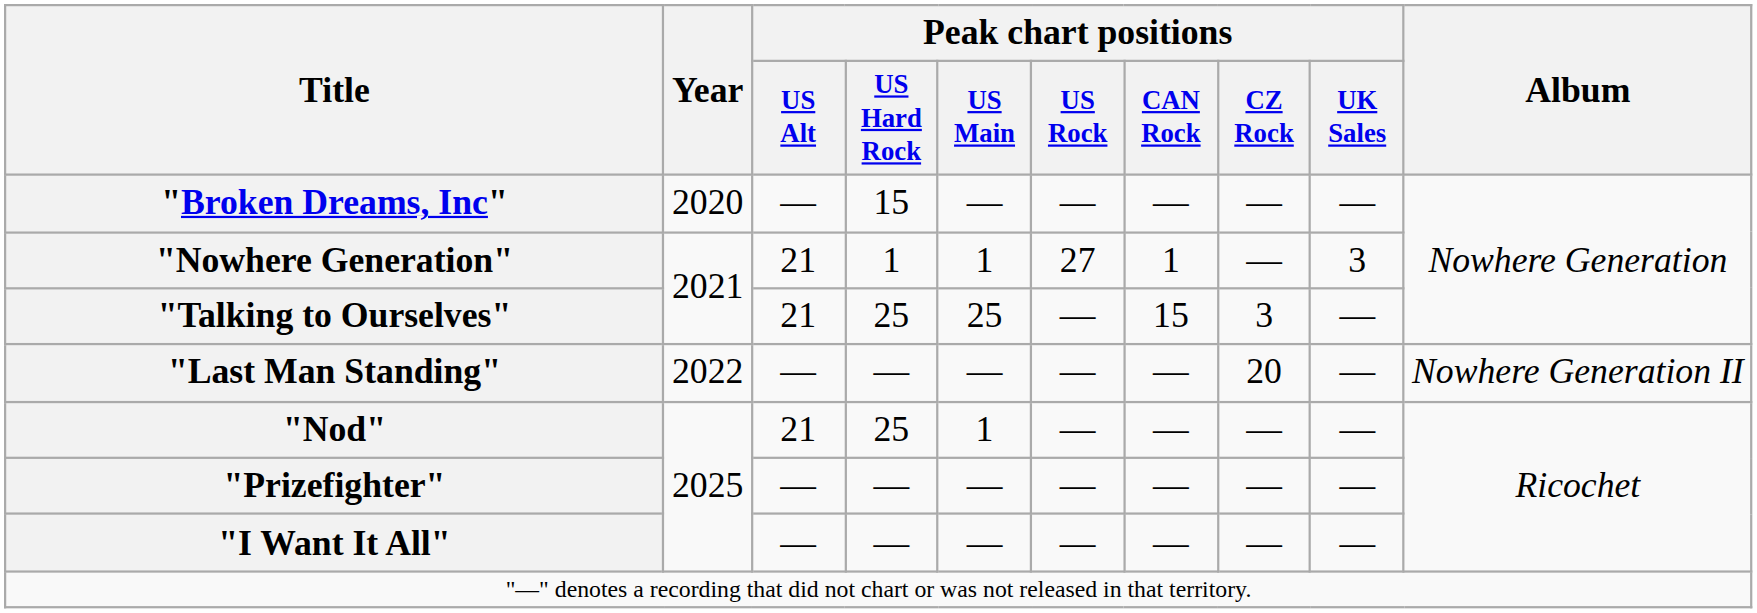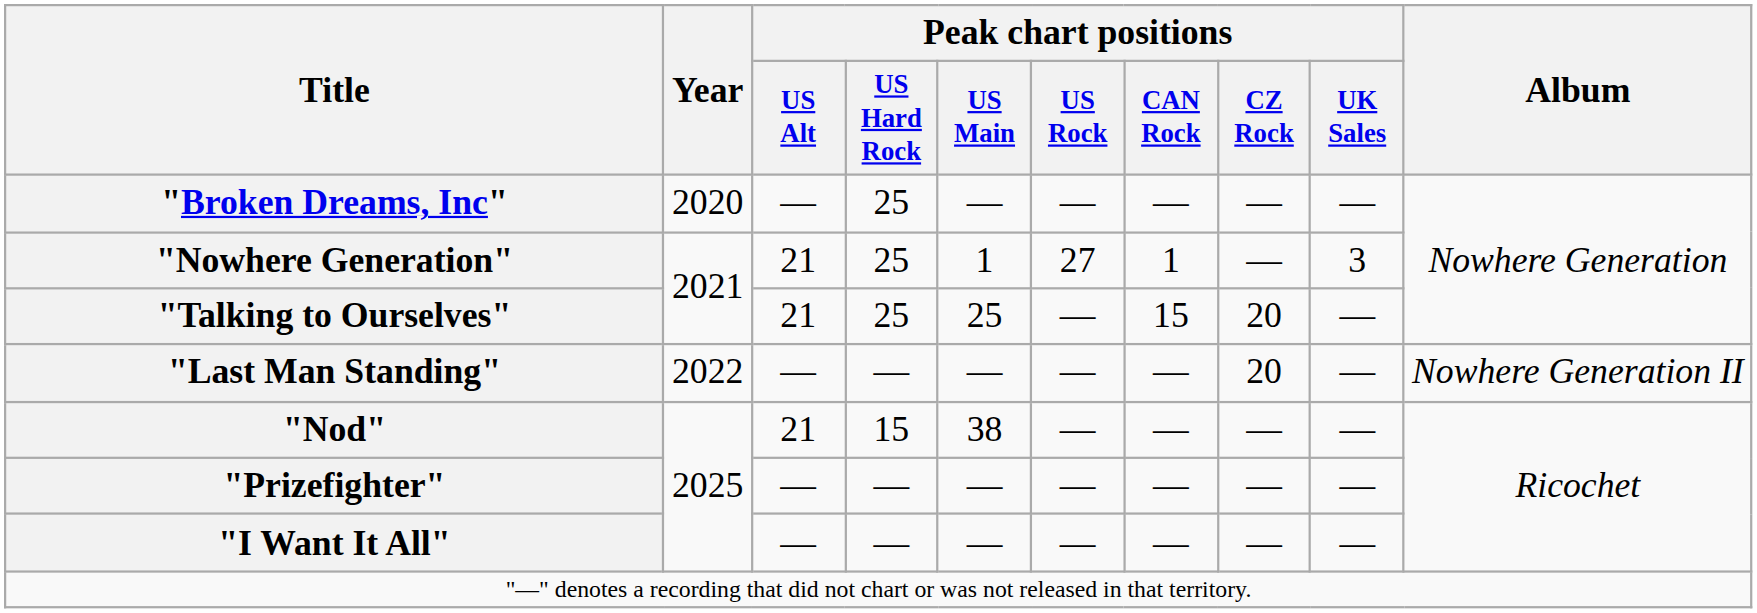"Broken Dreams, Inc" | Peak chart positions / US Hard Rock: 15 -> 25
"Nowhere Generation" | Peak chart positions / US Hard Rock: 1 -> 25
"Talking to Ourselves" | Peak chart positions / CZ Rock: 3 -> 20
"Nod" | Peak chart positions / US Hard Rock: 25 -> 15
"Nod" | Peak chart positions / US Main: 1 -> 38
